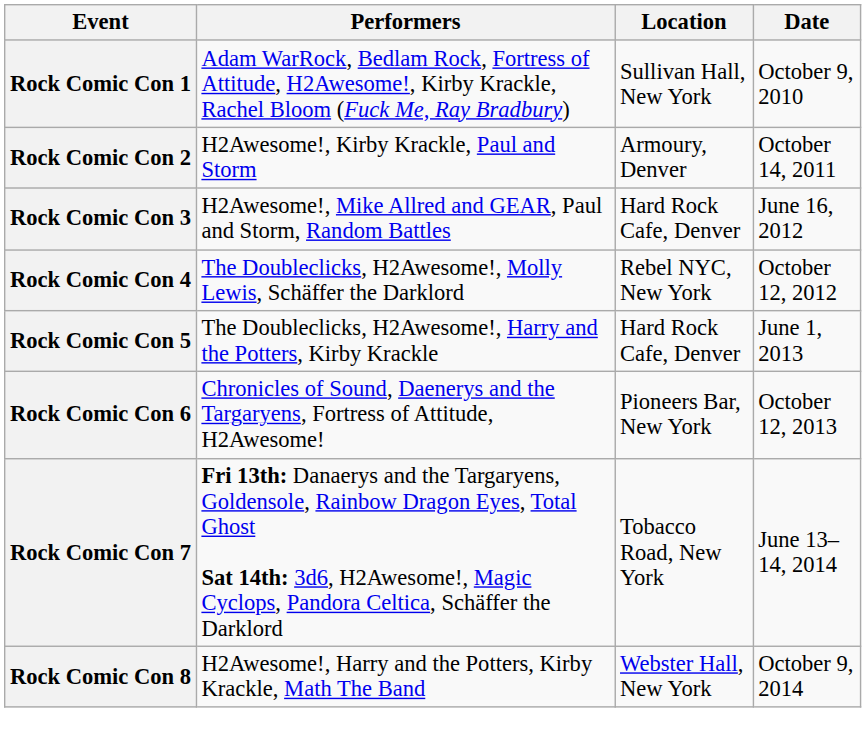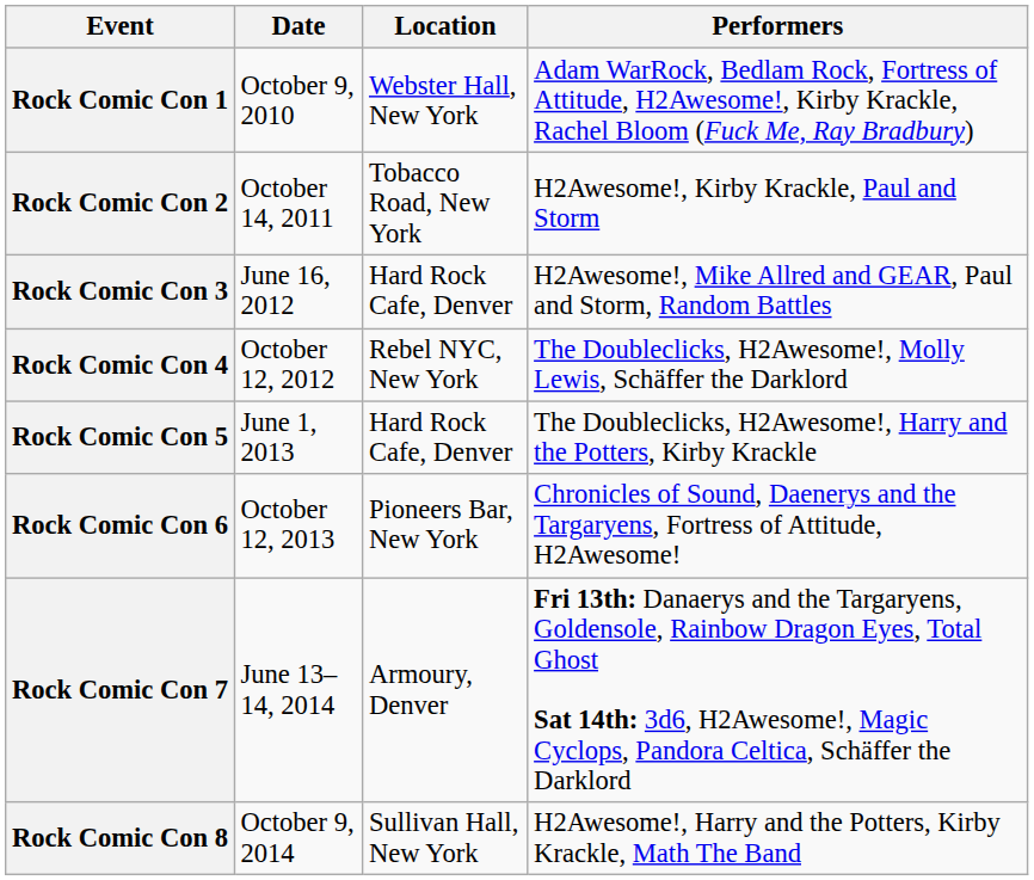columns swapped: Date <-> Performers
Rock Comic Con 1 | Location: Sullivan Hall, New York -> Webster Hall, New York
Rock Comic Con 2 | Location: Armoury, Denver -> Tobacco Road, New York
Rock Comic Con 7 | Location: Tobacco Road, New York -> Armoury, Denver
Rock Comic Con 8 | Location: Webster Hall, New York -> Sullivan Hall, New York
